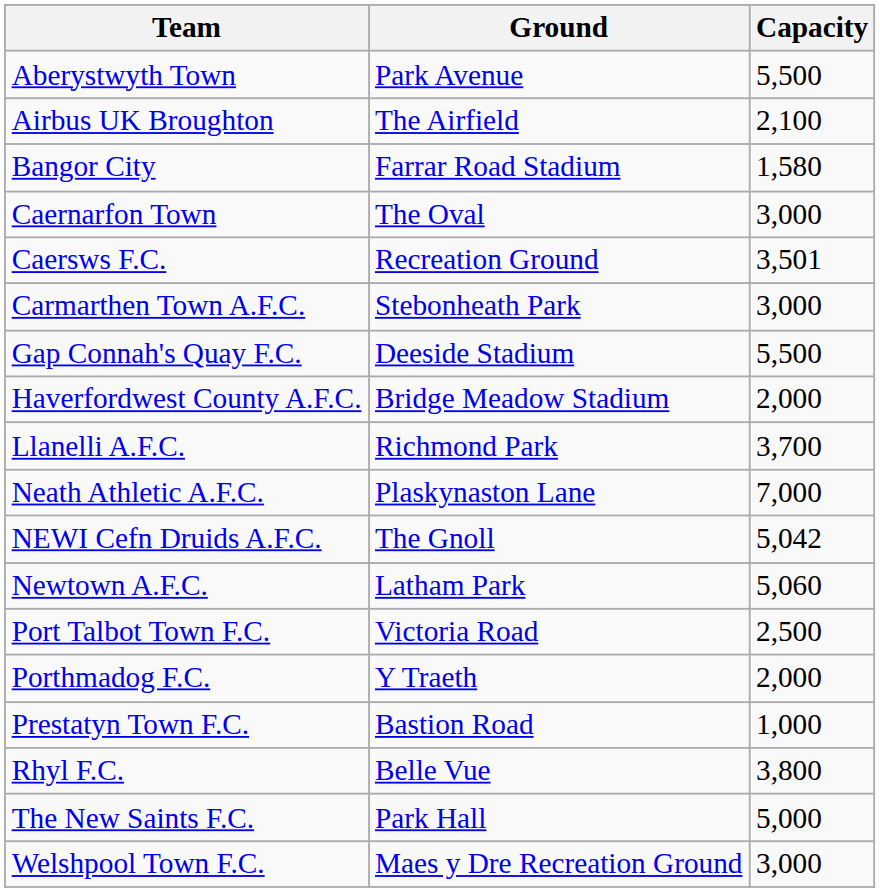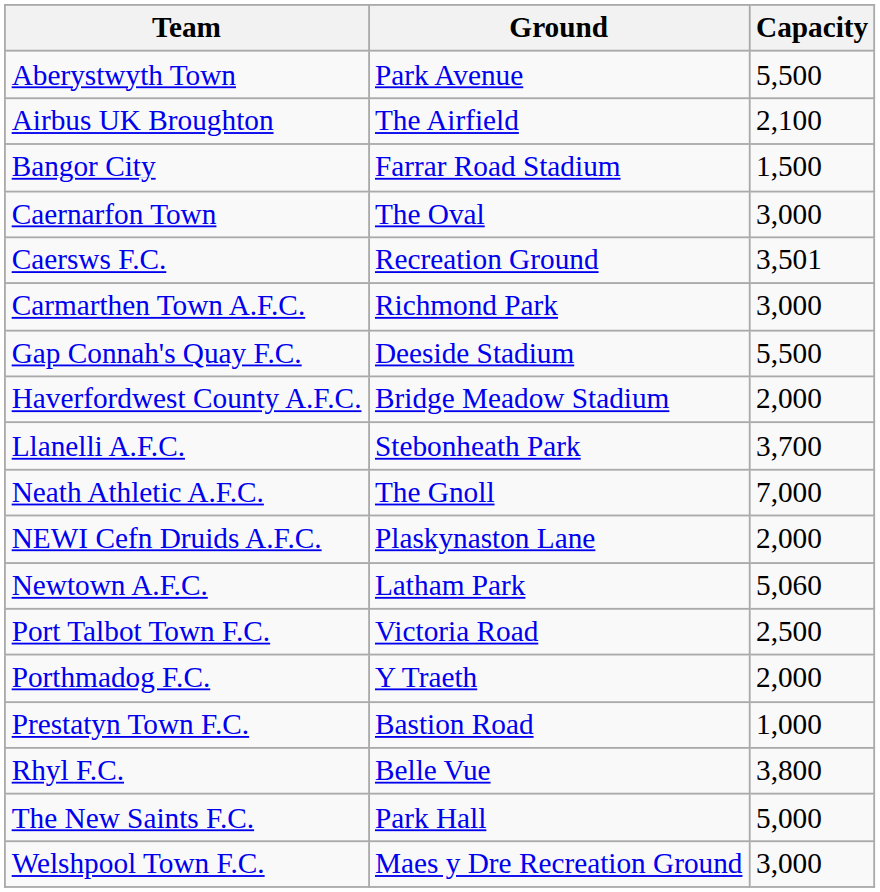Bangor City | Capacity: 1,580 -> 1,500
Carmarthen Town A.F.C. | Ground: Stebonheath Park -> Richmond Park
Llanelli A.F.C. | Ground: Richmond Park -> Stebonheath Park
Neath Athletic A.F.C. | Ground: Plaskynaston Lane -> The Gnoll
NEWI Cefn Druids A.F.C. | Ground: The Gnoll -> Plaskynaston Lane
NEWI Cefn Druids A.F.C. | Capacity: 5,042 -> 2,000
